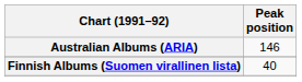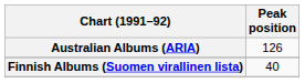Australian Albums (ARIA) | Peak position: 146 -> 126
